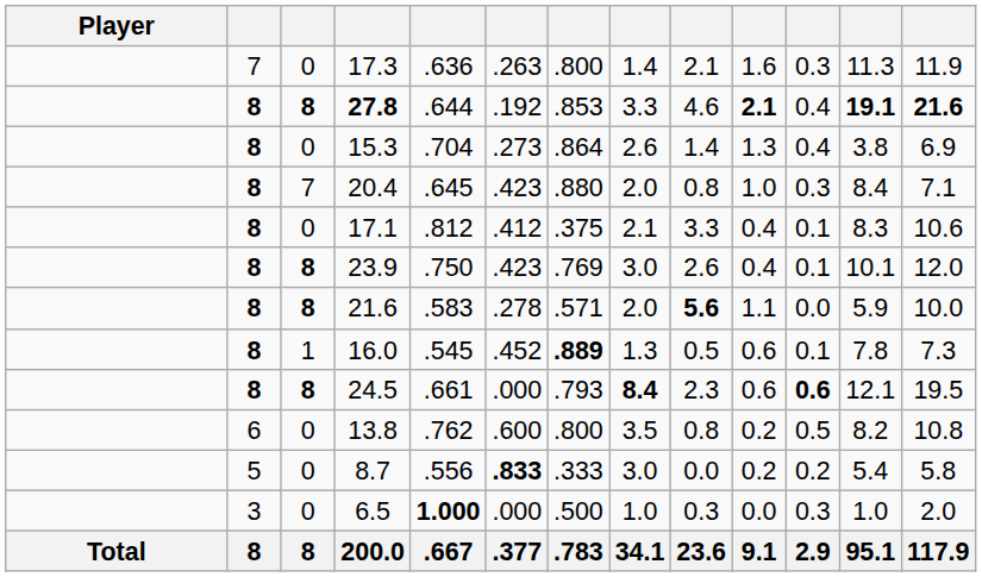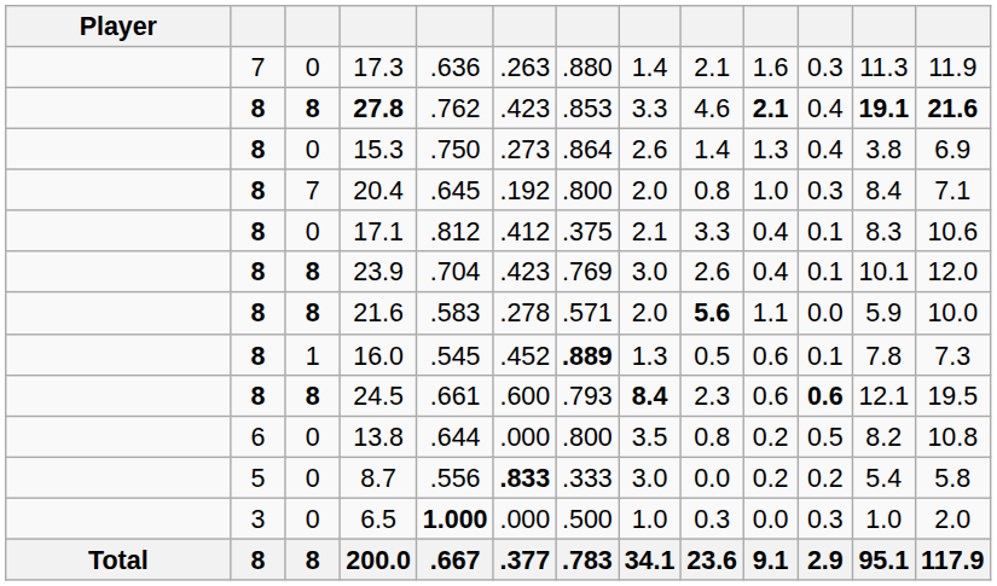17.3 | column 7: .800 -> .880
27.8 | column 5: .644 -> .762
27.8 | column 6: .192 -> .423
15.3 | column 5: .704 -> .750
20.4 | column 6: .423 -> .192
20.4 | column 7: .880 -> .800
23.9 | column 5: .750 -> .704
24.5 | column 6: .000 -> .600
13.8 | column 5: .762 -> .644
13.8 | column 6: .600 -> .000
